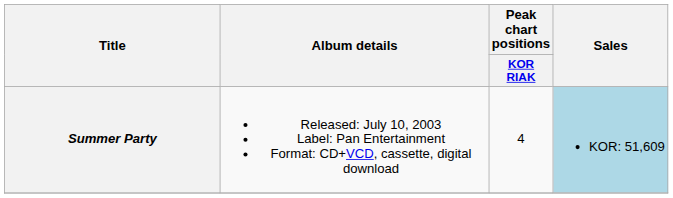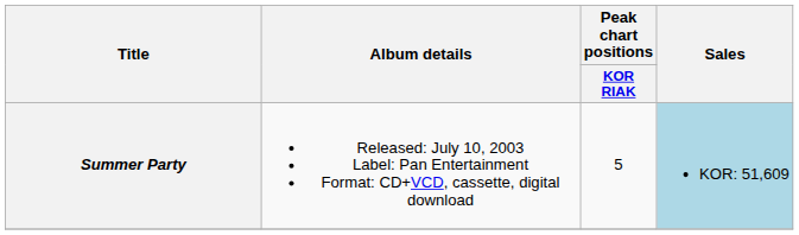Summer Party | Peak chart positions / KOR RIAK: 4 -> 5
